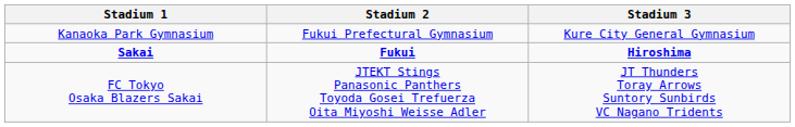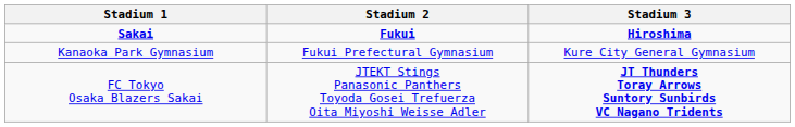rows swapped: Sakai <-> Kanaoka Park Gymnasium
FC Tokyo Osaka Blazers Sakai | Stadium 3: normal -> bold
